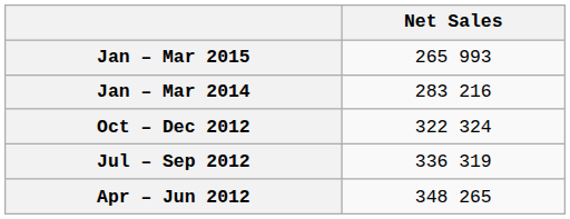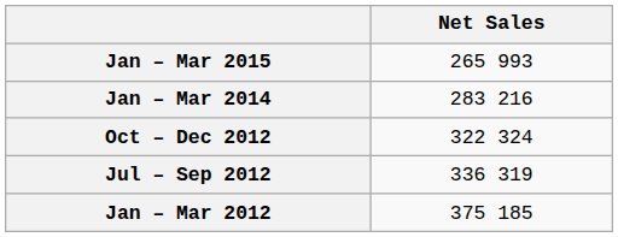- row: Apr – Jun 2012 | 348 265
+ row: Jan – Mar 2012 | 375 185
